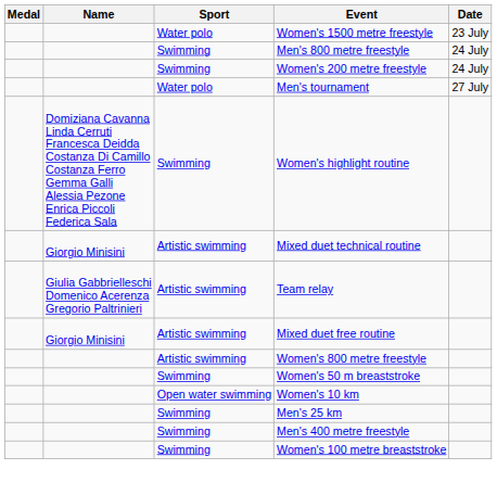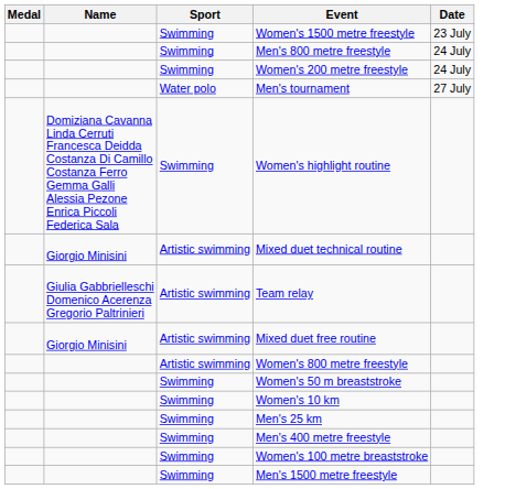Women's 1500 metre freestyle | Sport: Water polo -> Swimming
Women's 10 km | Sport: Open water swimming -> Swimming
+ row: Swimming | Men's 1500 metre freestyle
